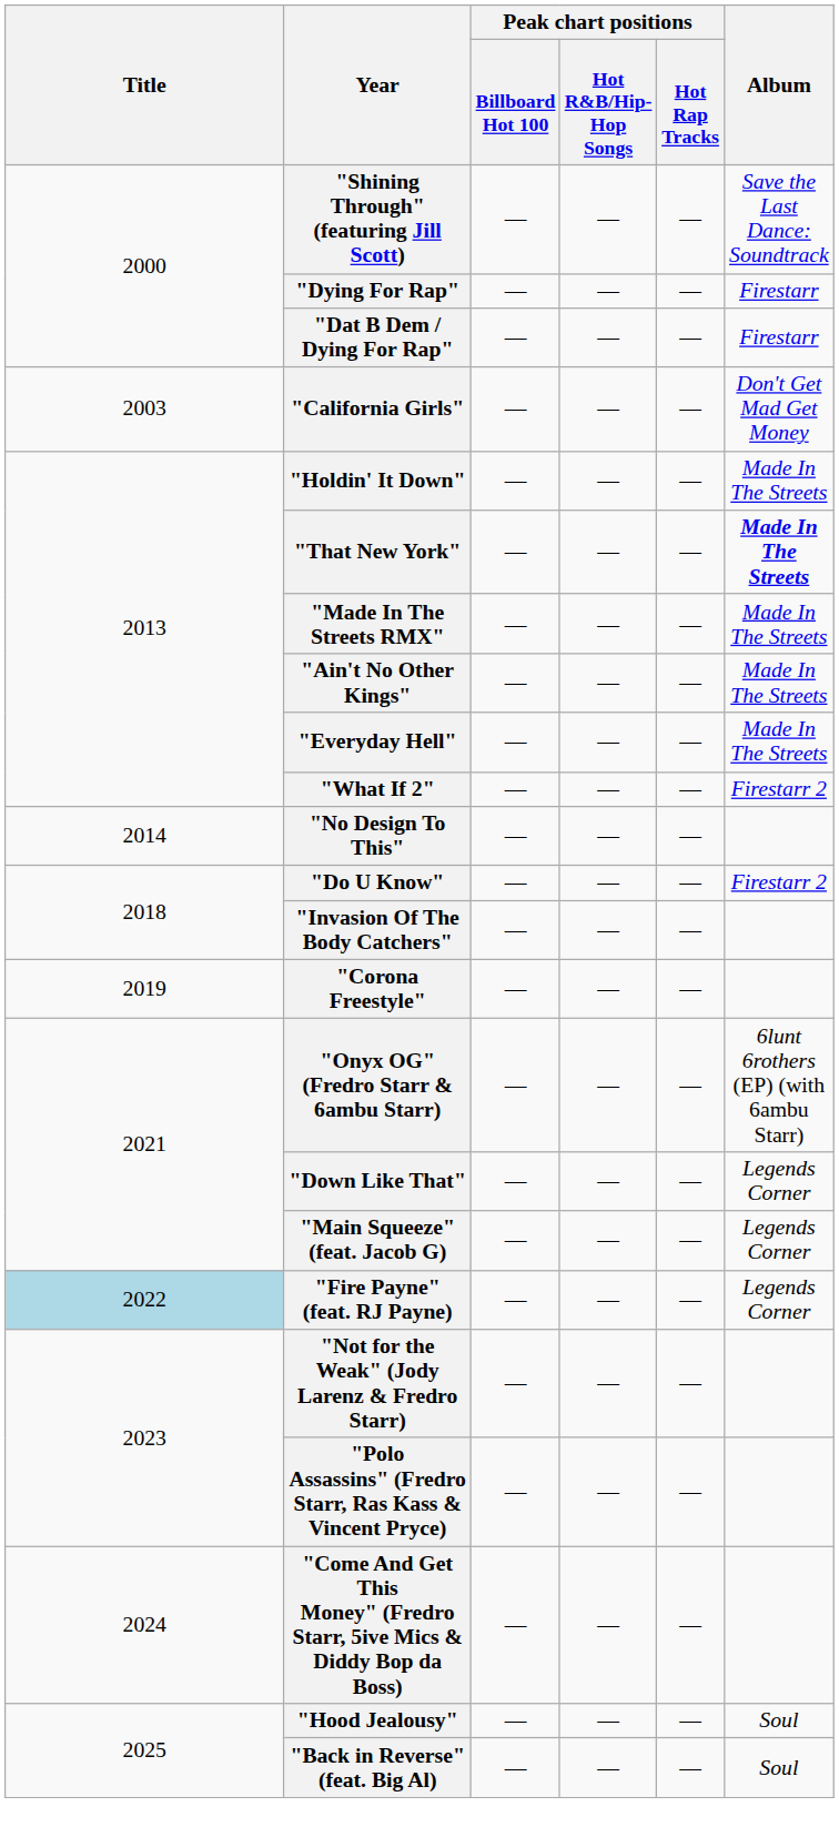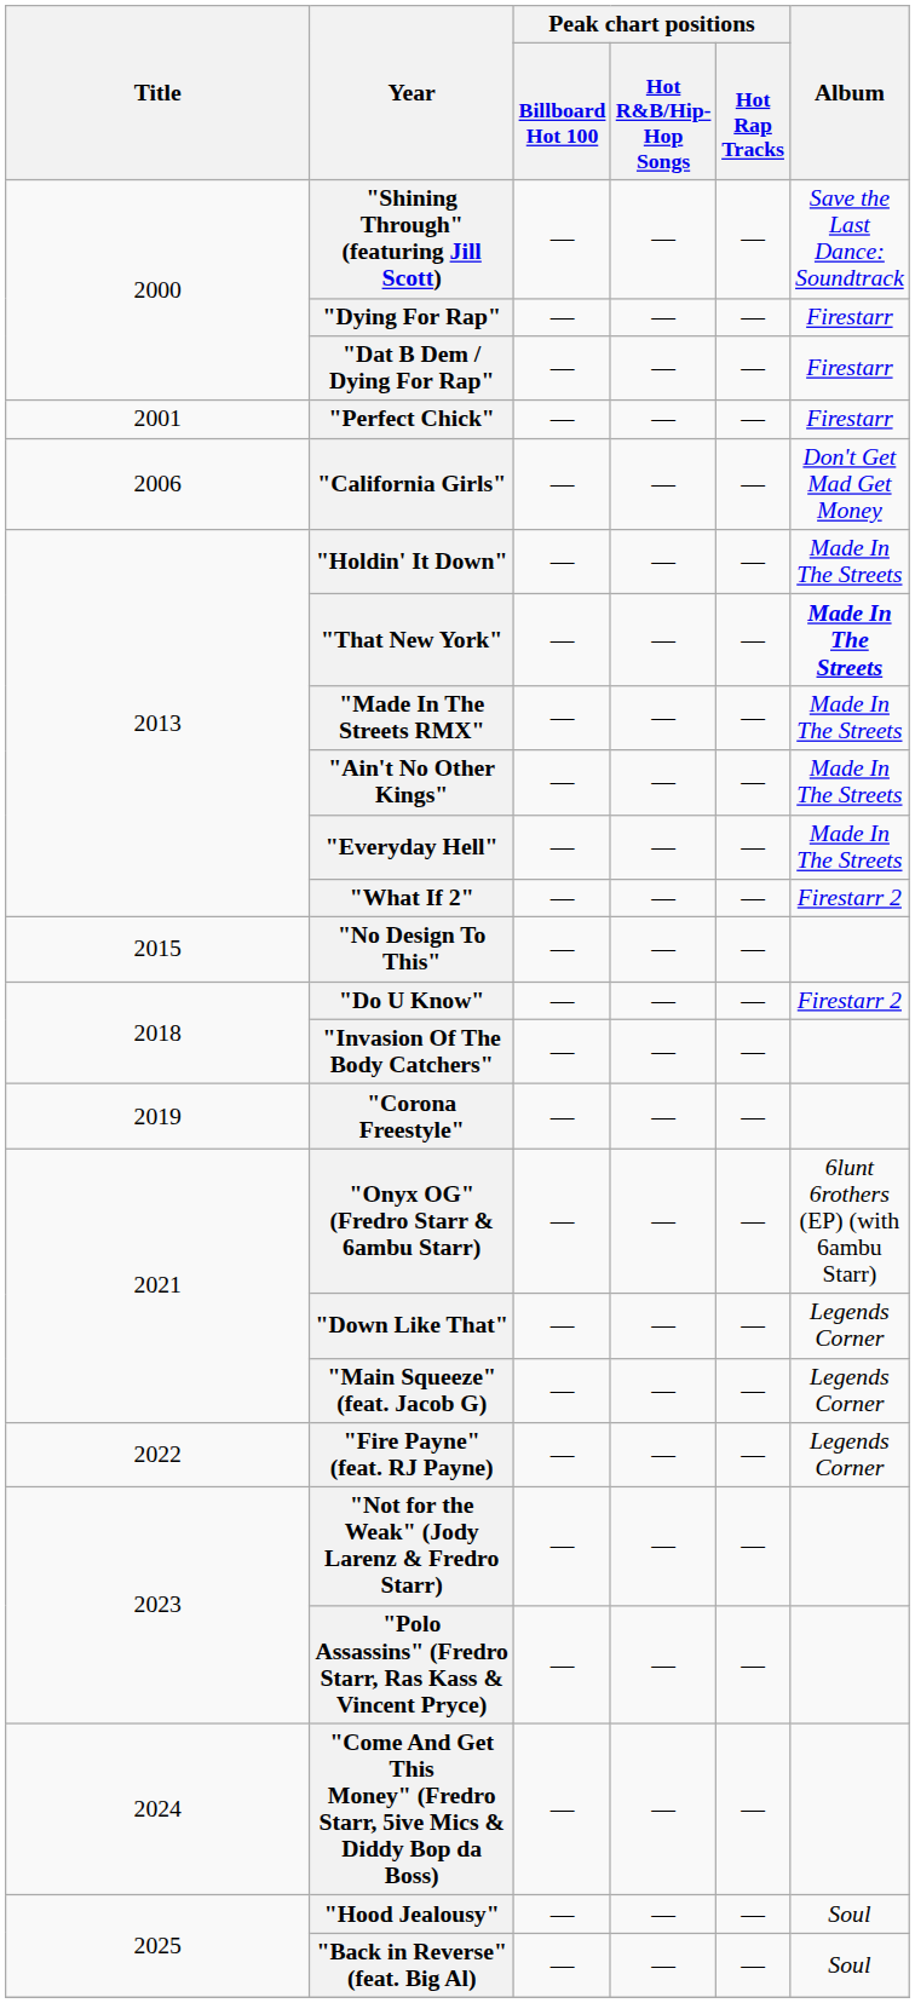+ row: 2001 | "Perfect Chick" | — | — | — | Firestarr
"California Girls" | Title: 2003 -> 2006
"No Design To This" | Title: 2014 -> 2015
"Fire Payne" (feat. RJ Payne) | Title: lightblue background -> no background
